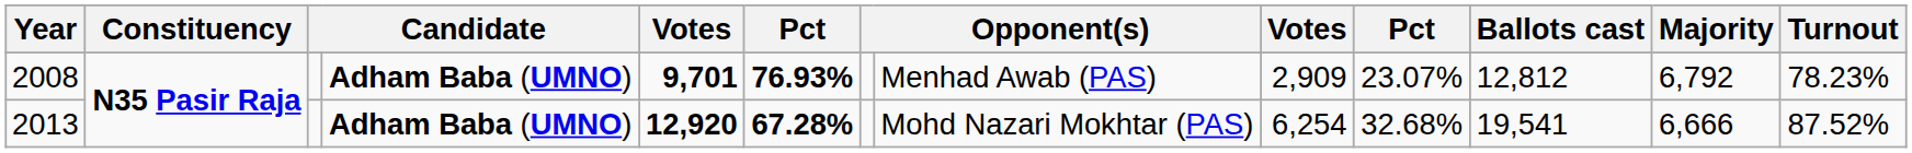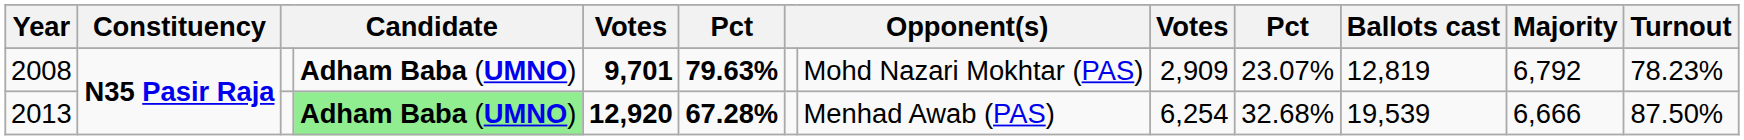2008 | column 6: 76.93% -> 79.63%
2008 | column 8: Menhad Awab (PAS) -> Mohd Nazari Mokhtar (PAS)
2008 | Ballots cast: 12,812 -> 12,819
2013 | column 4: no background -> lightgreen background
2013 | column 8: Mohd Nazari Mokhtar (PAS) -> Menhad Awab (PAS)
2013 | Ballots cast: 19,541 -> 19,539
2013 | Turnout: 87.52% -> 87.50%
